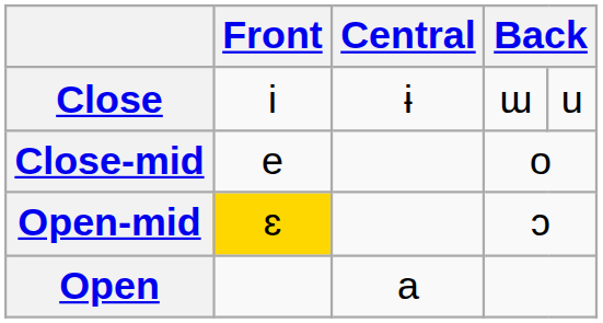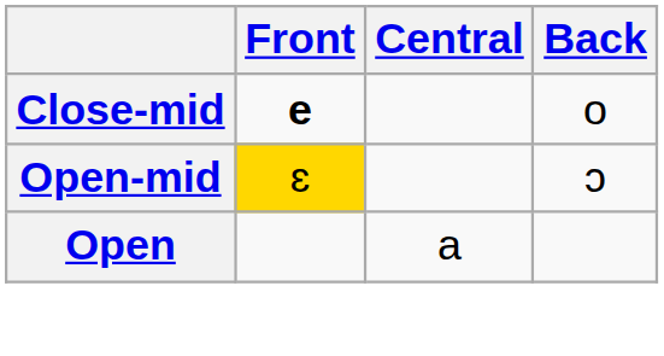- row: Close | i | ɨ | ɯ | u
Close-mid | Front: normal -> bold
